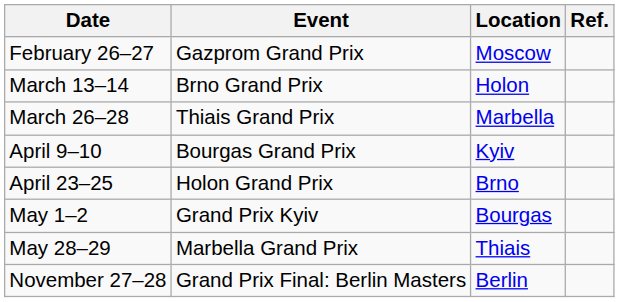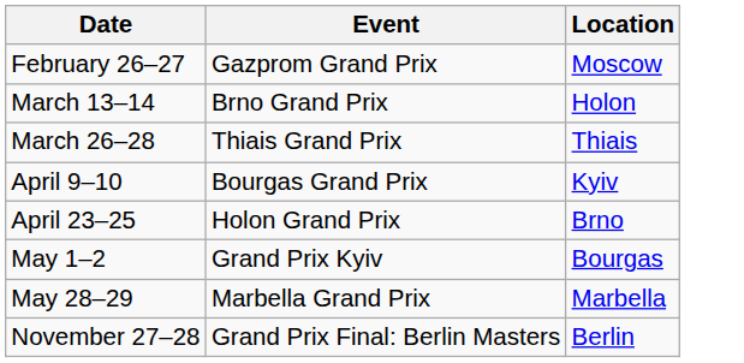- column: Ref.
March 26–28 | Location: Marbella -> Thiais
May 28–29 | Location: Thiais -> Marbella
